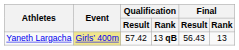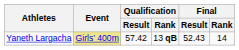Yaneth Largacha | Final / Result: 56.43 -> 52.43
Yaneth Largacha | Final / Rank: 13 -> 14
